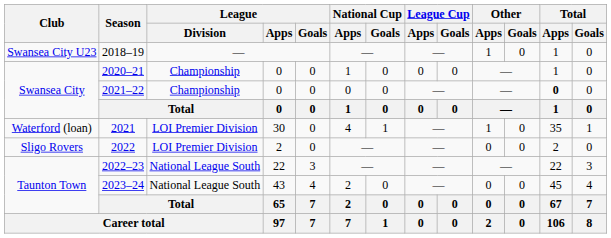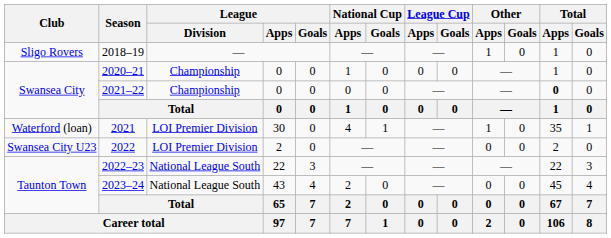2018–19 | Club: Swansea City U23 -> Sligo Rovers
2022 | Club: Sligo Rovers -> Swansea City U23
